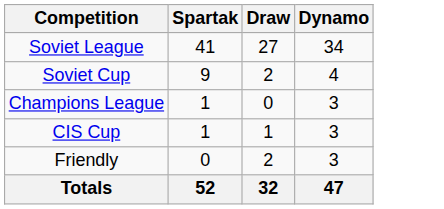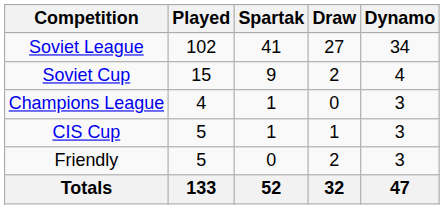+ column: Played | 102 | 15 | 4 | 5 | 5 | 133
